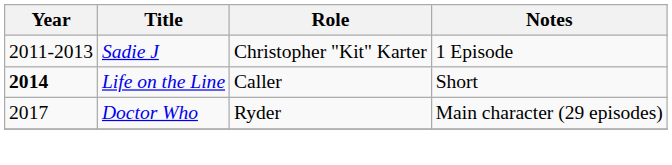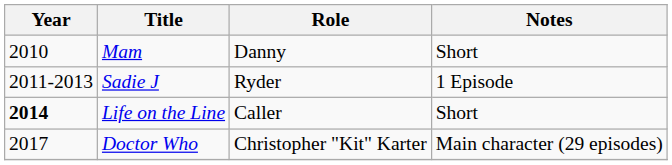+ row: 2010 | Mam | Danny | Short
Sadie J | Role: Christopher "Kit" Karter -> Ryder
Doctor Who | Role: Ryder -> Christopher "Kit" Karter
